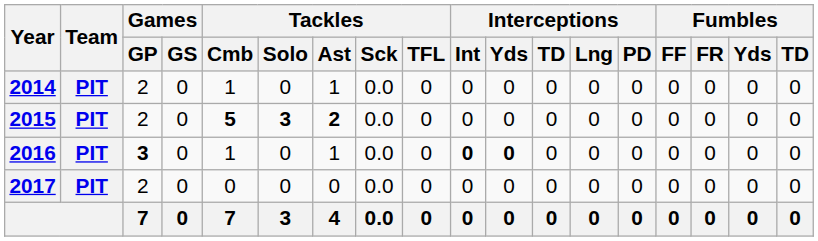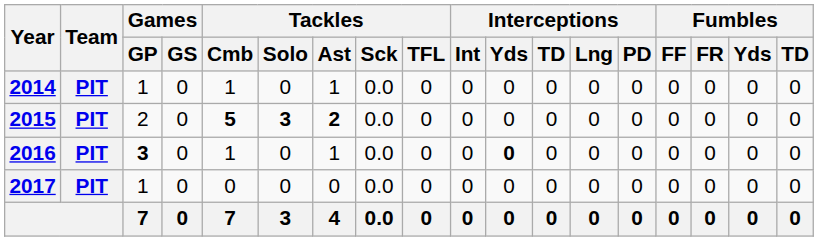2014 | Games / GP: 2 -> 1
2016 | Interceptions / Int: bold -> normal
2017 | Games / GP: 2 -> 1
